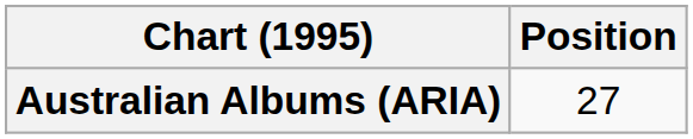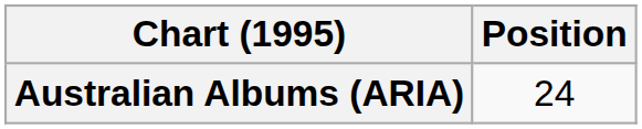Australian Albums (ARIA) | Position: 27 -> 24
